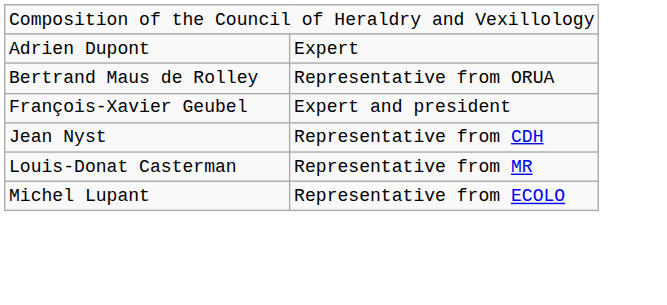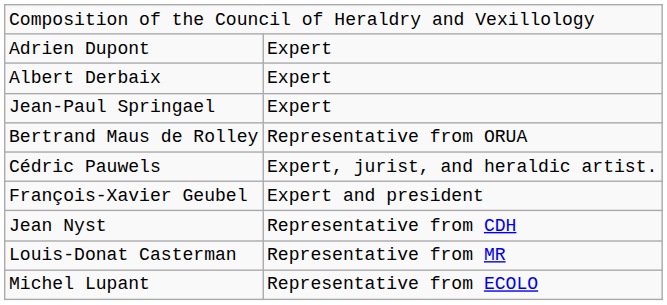+ row: Albert Derbaix | Expert
+ row: Jean-Paul Springael | Expert
+ row: Cédric Pauwels | Expert, jurist, and heraldic artist.
